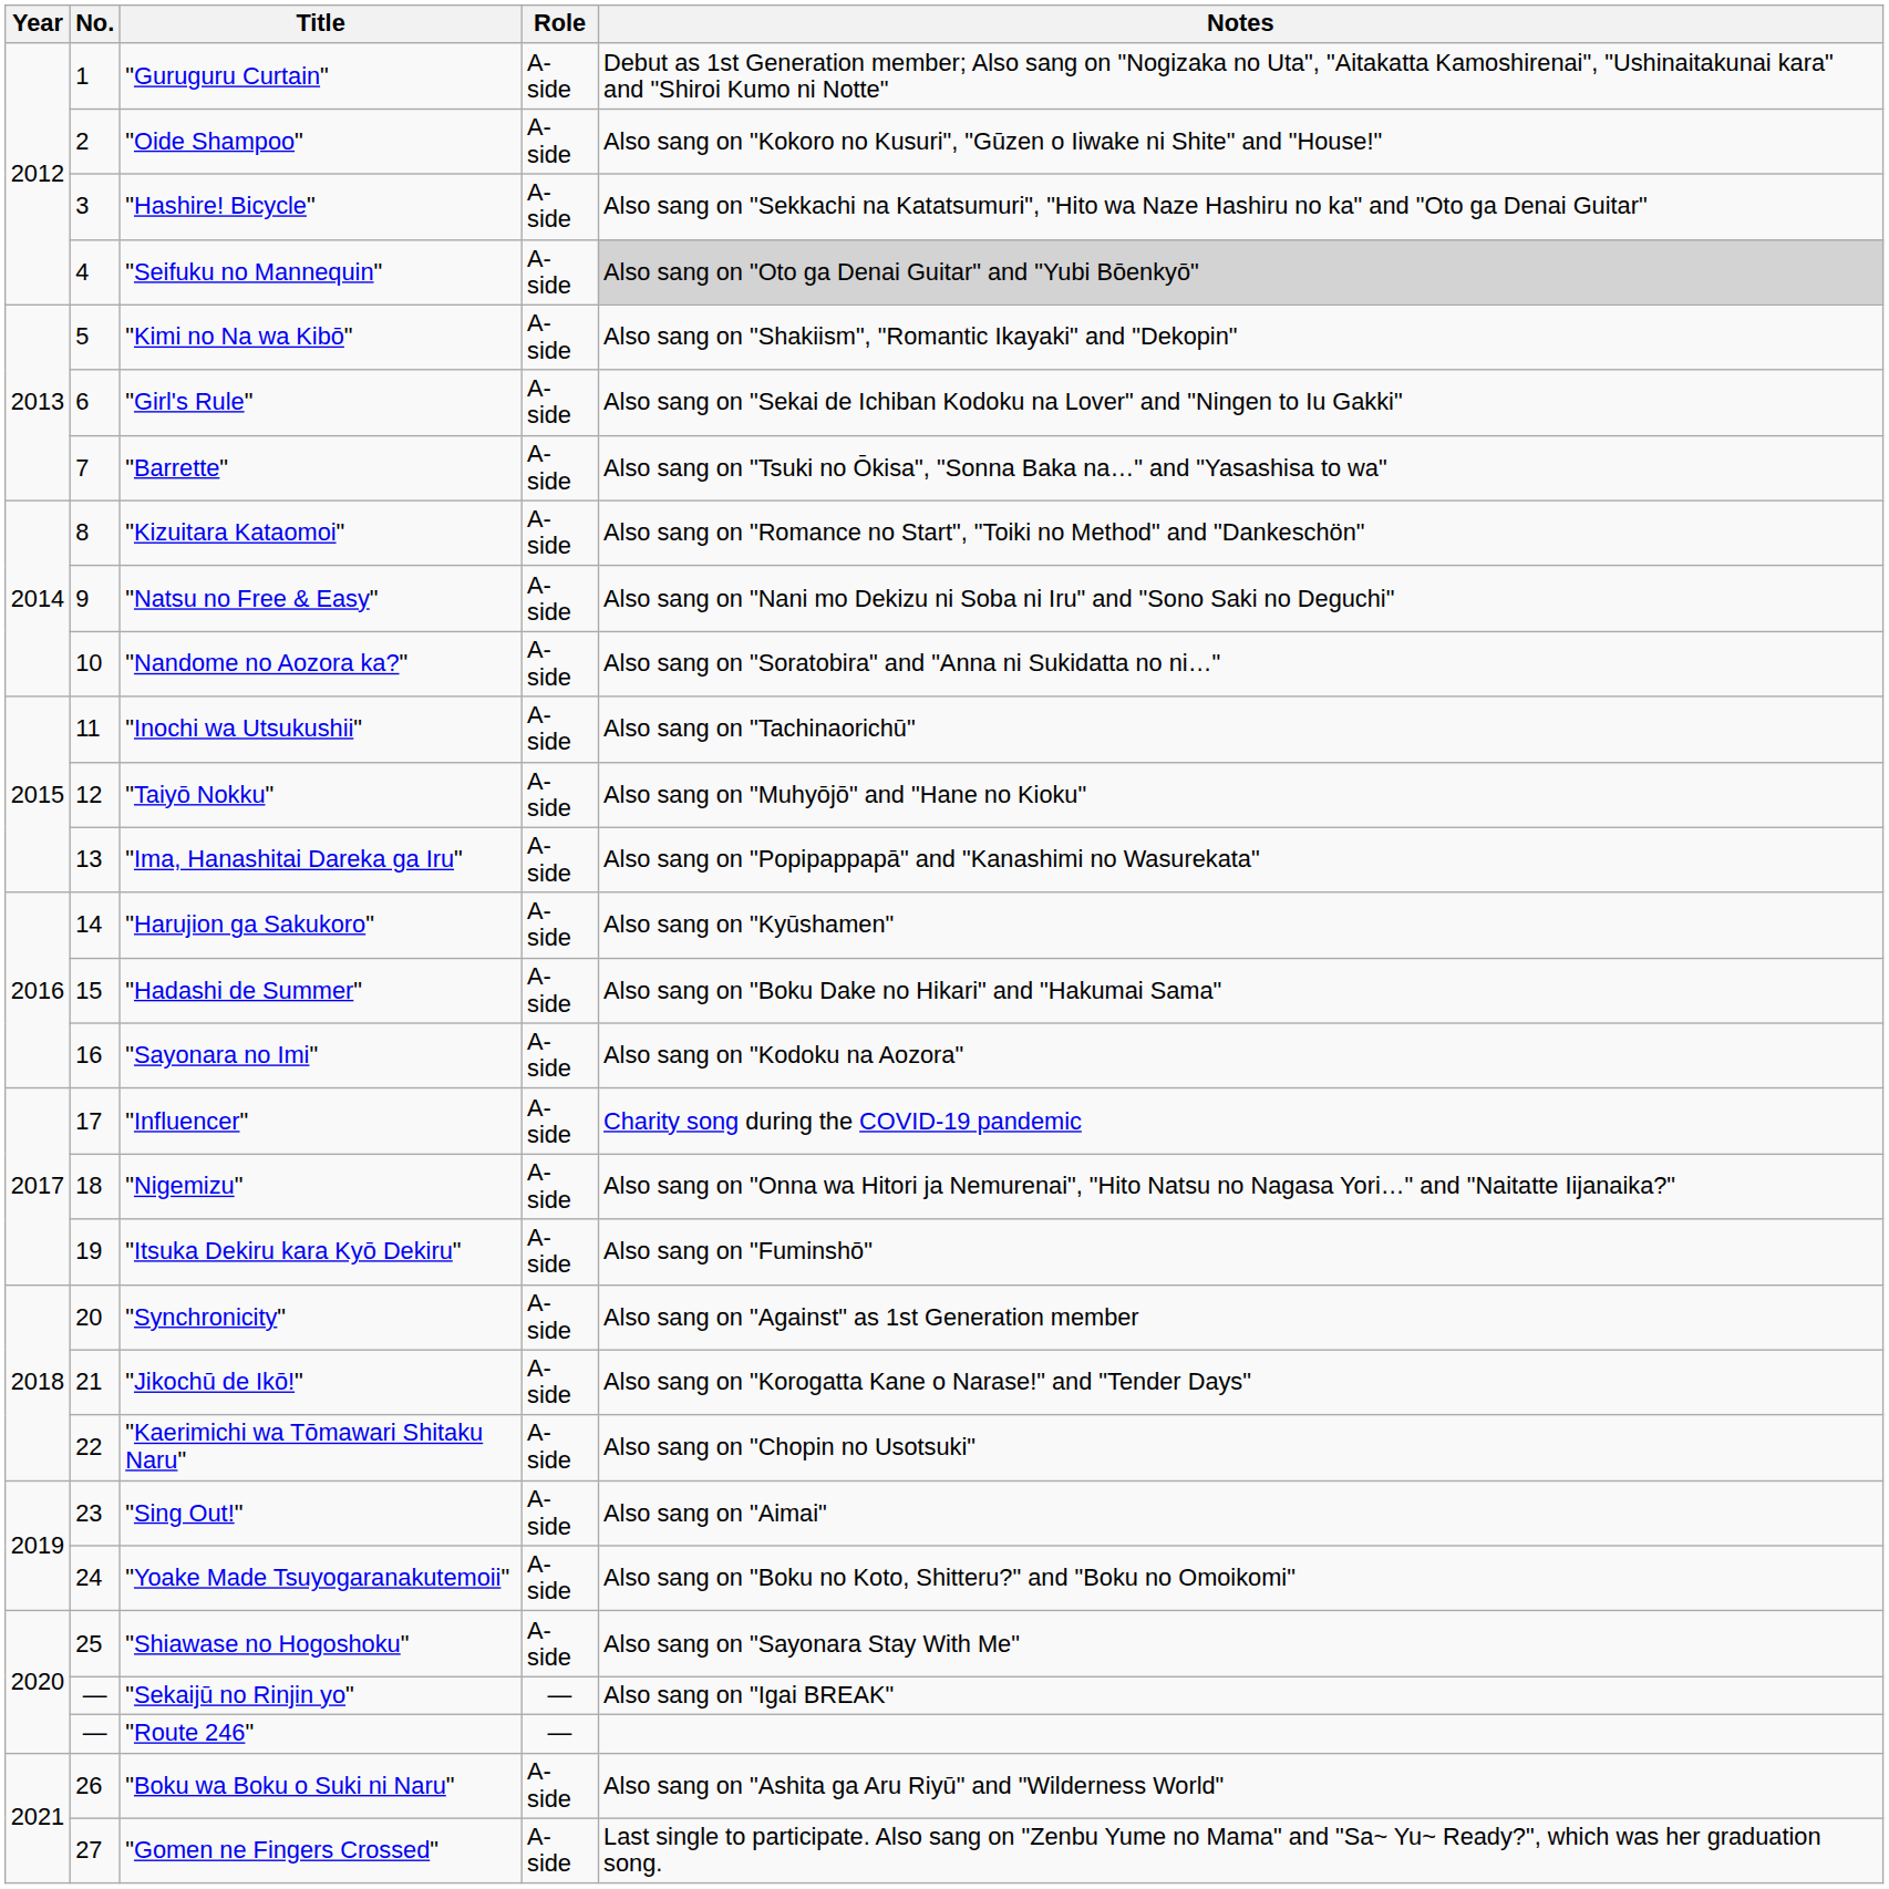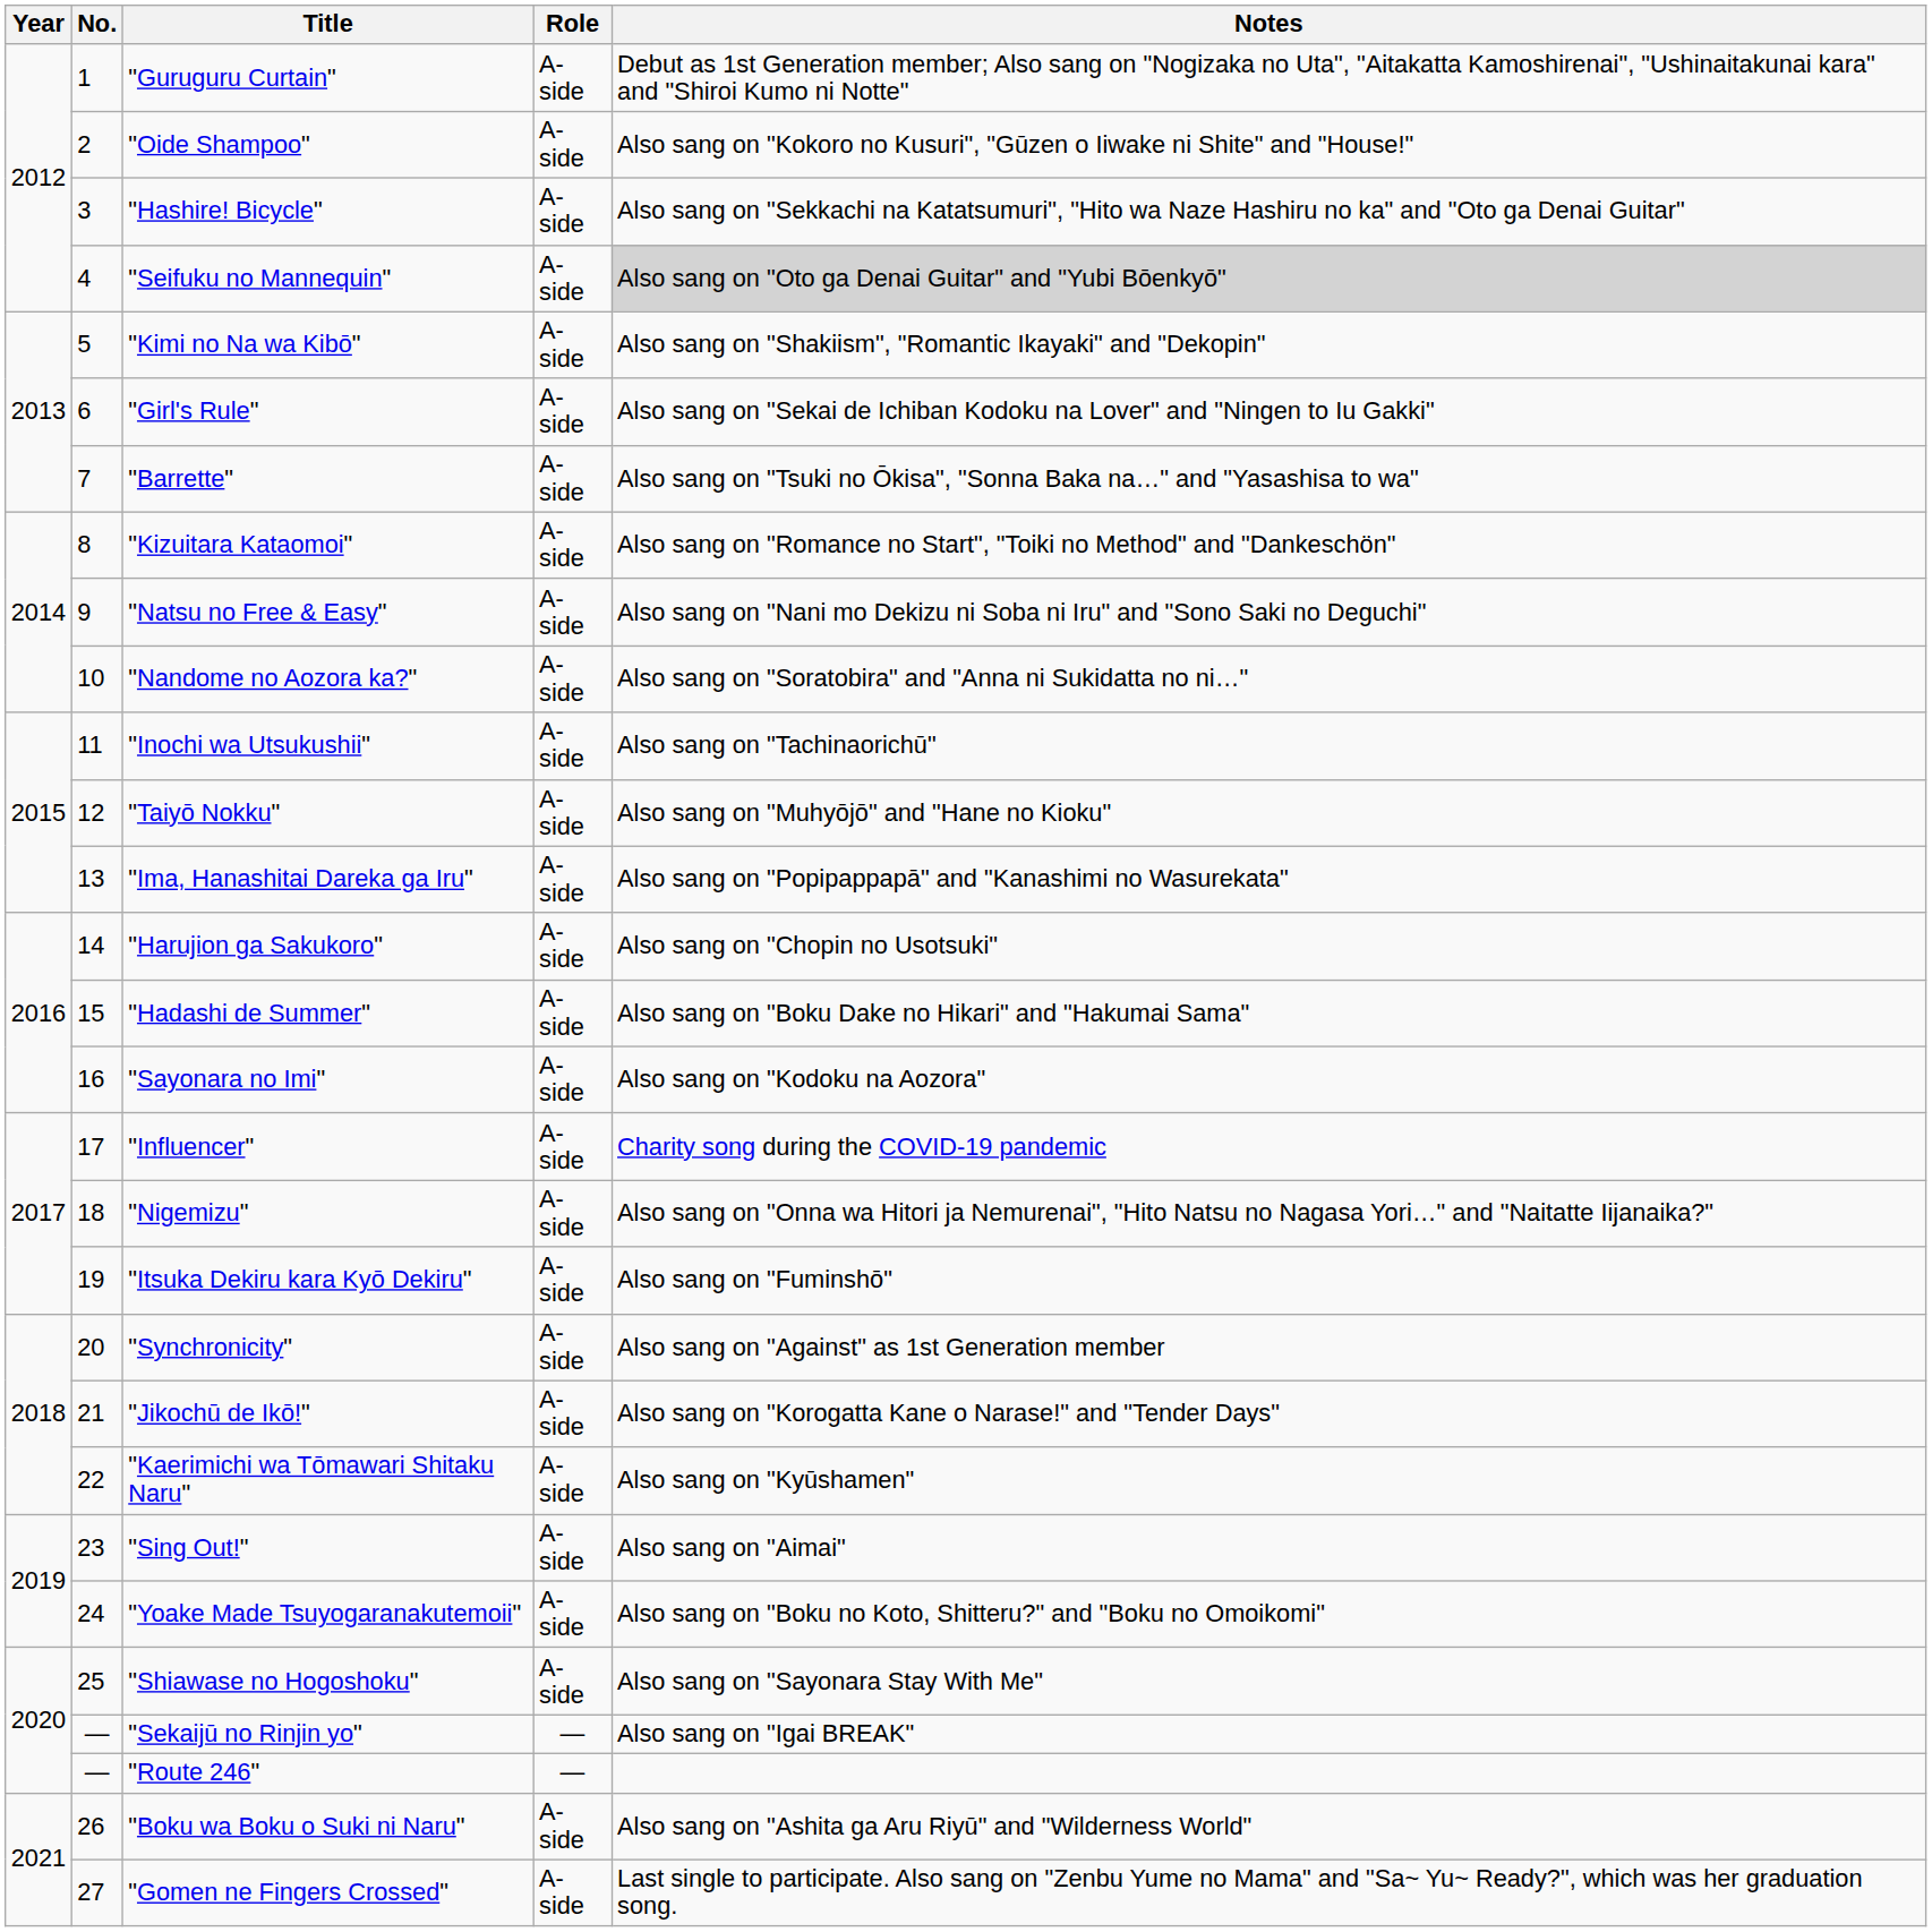"Harujion ga Sakukoro" | Notes: Also sang on "Kyūshamen" -> Also sang on "Chopin no Usotsuki"
"Kaerimichi wa Tōmawari Shitaku Naru" | Notes: Also sang on "Chopin no Usotsuki" -> Also sang on "Kyūshamen"
